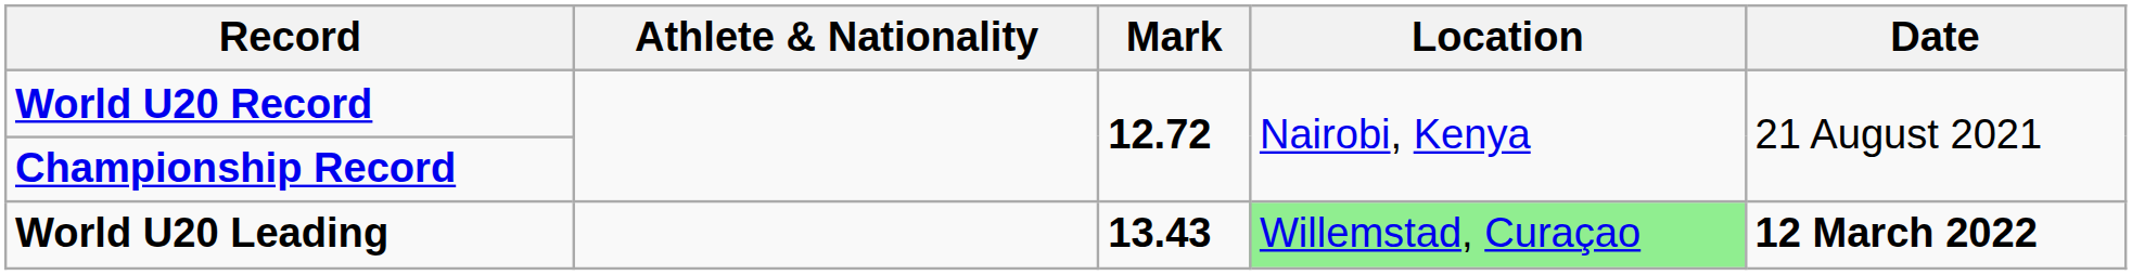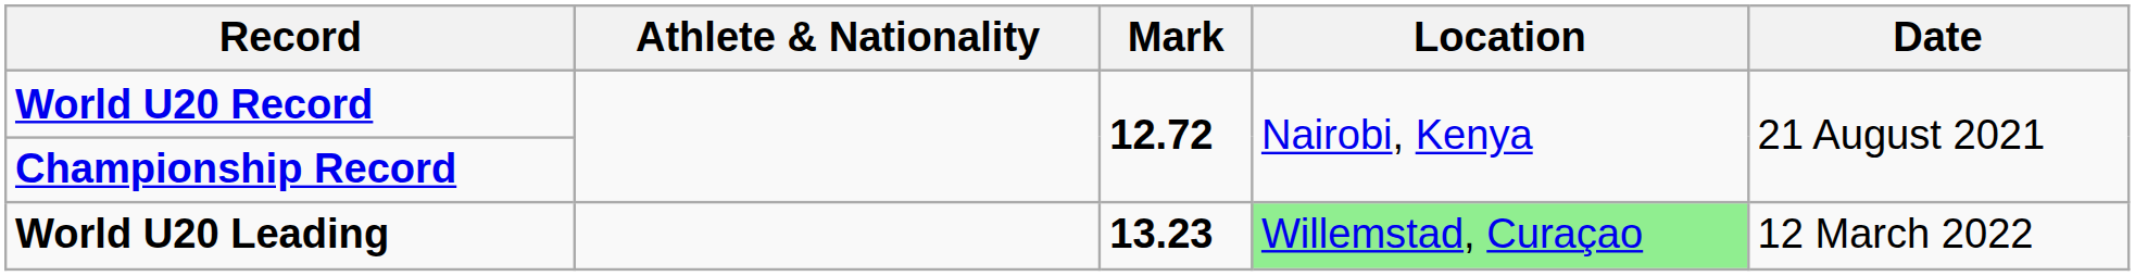World U20 Leading | Mark: 13.43 -> 13.23
World U20 Leading | Date: bold -> normal
